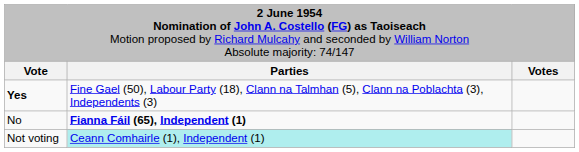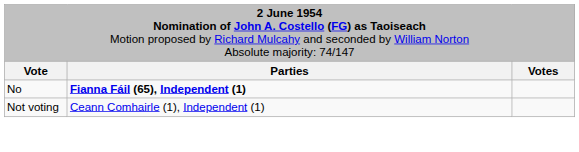- row: Yes | Fine Gael (50), Labour Party (18), Clann na Talmhan (5), Clann na Poblachta (3), Independents (3)
Not voting | column 2: paleturquoise background -> no background
